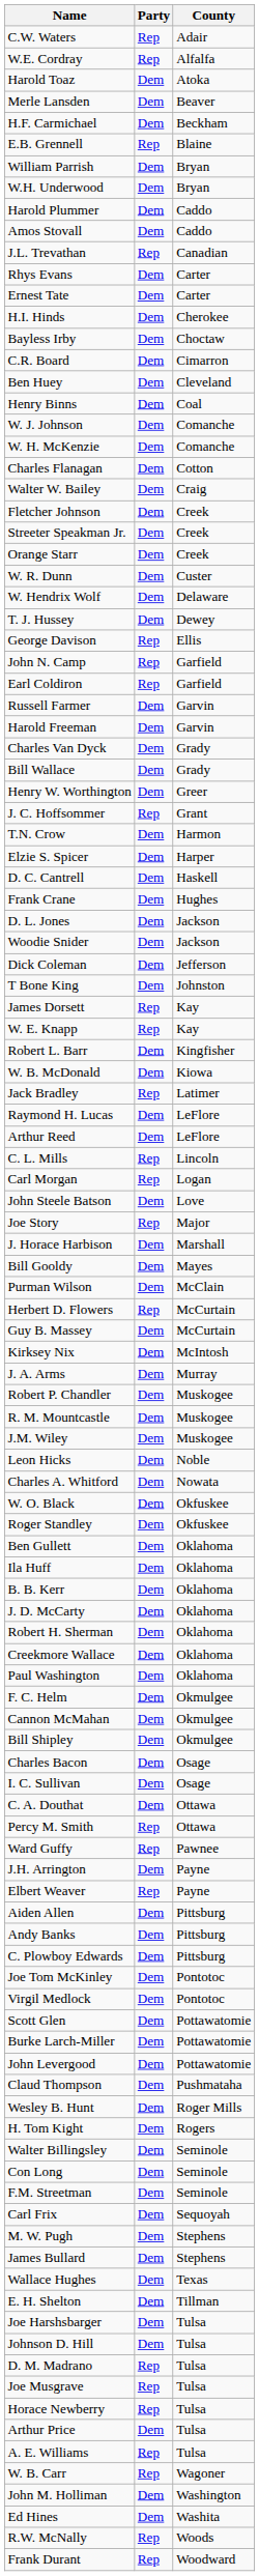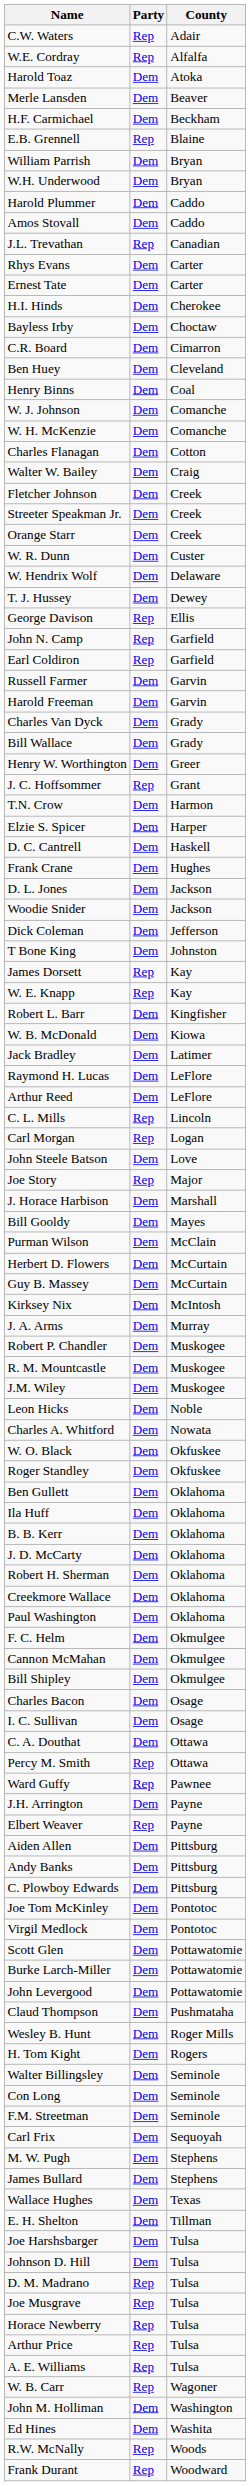Jack Bradley | Party: Rep -> Dem
Herbert D. Flowers | Party: Rep -> Dem
Arthur Price | Party: Dem -> Rep
